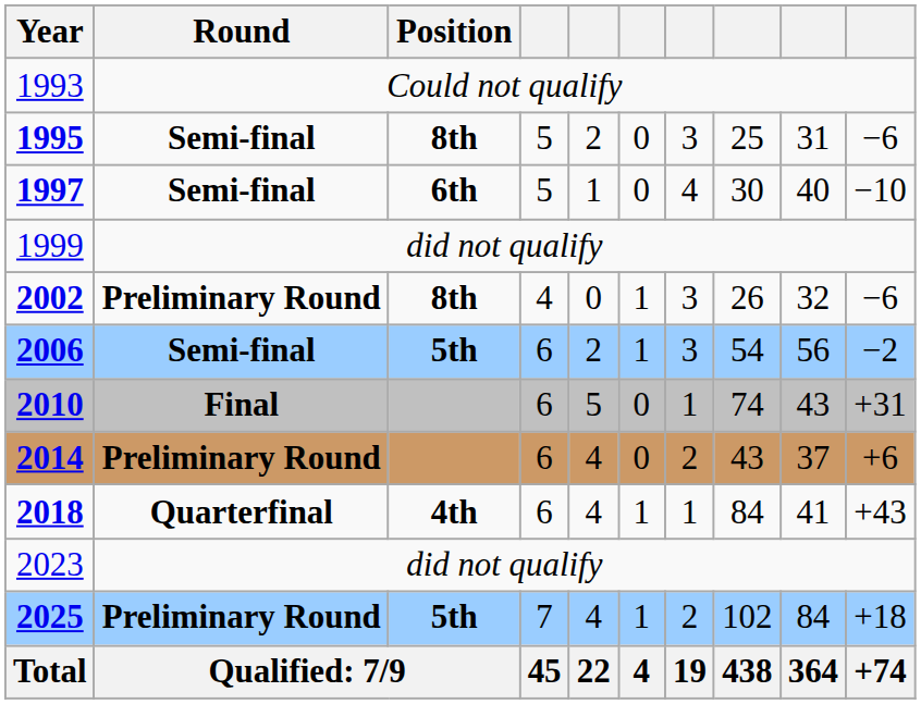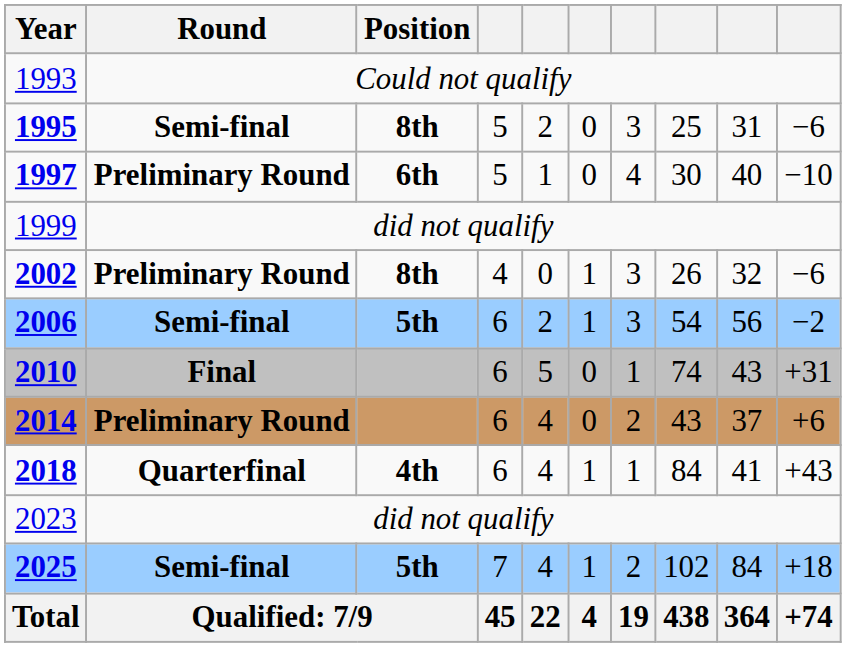1997 | Round: Semi-final -> Preliminary Round
2025 | Round: Preliminary Round -> Semi-final
